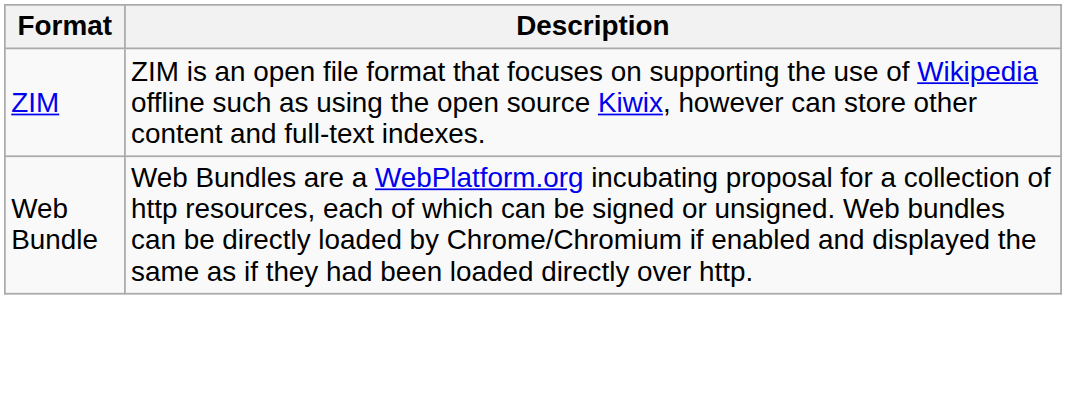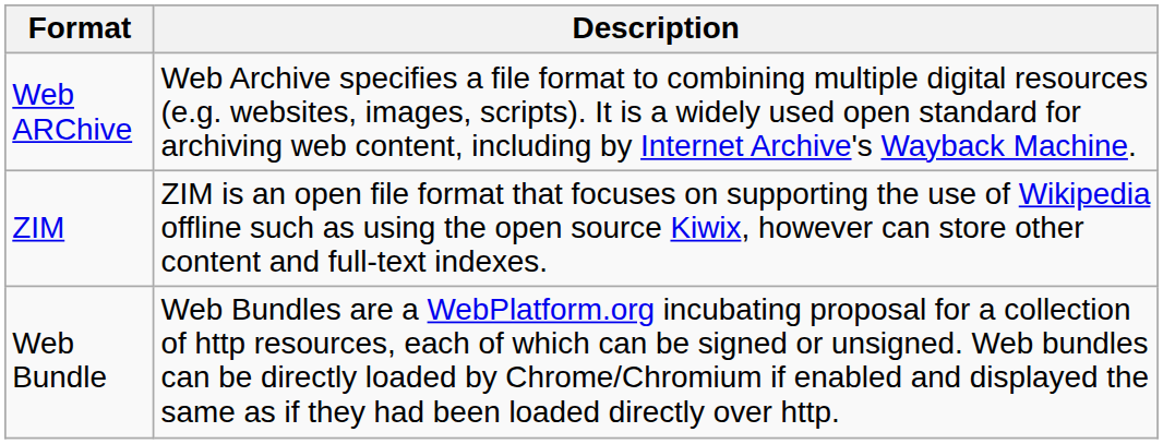+ row: Web ARChive | Web Archive specifies a file format to combining multiple digital resources (e.g. websites, images, scripts). It is a widely used open standard for archiving web content, including by Internet Archive's Wayback Machine.
